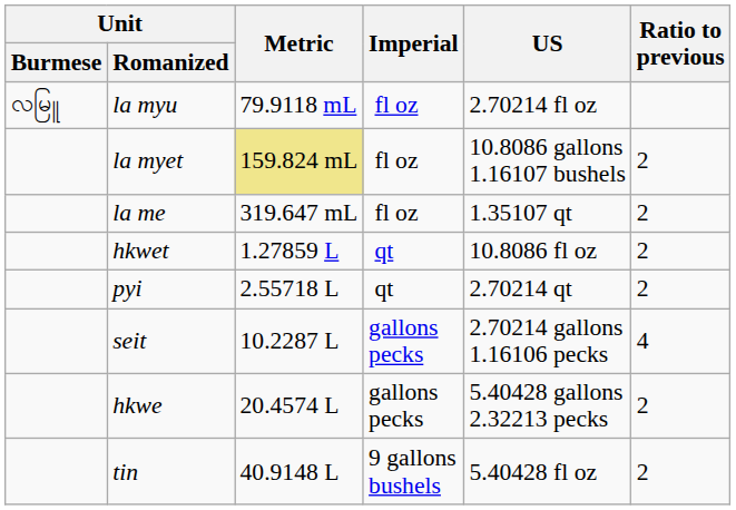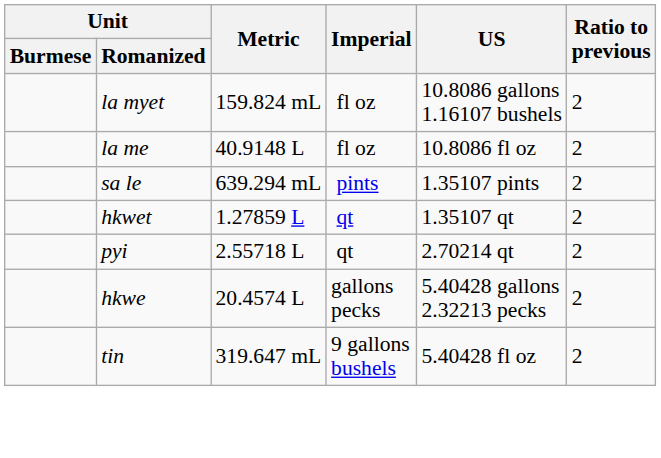- row: လမြူ | la myu | 79.9118 mL | fl oz | 2.70214 fl oz
la myet | Metric: khaki background -> no background
la me | Metric: 319.647 mL -> 40.9148 L
la me | US: 1.35107 qt -> 10.8086 fl oz
+ row: sa le | 639.294 mL | pints | 1.35107 pints | 2
hkwet | US: 10.8086 fl oz -> 1.35107 qt
- row: seit | 10.2287 L | gallons pecks | 2.70214 gallons 1.16106 pecks | 4
tin | Metric: 40.9148 L -> 319.647 mL
